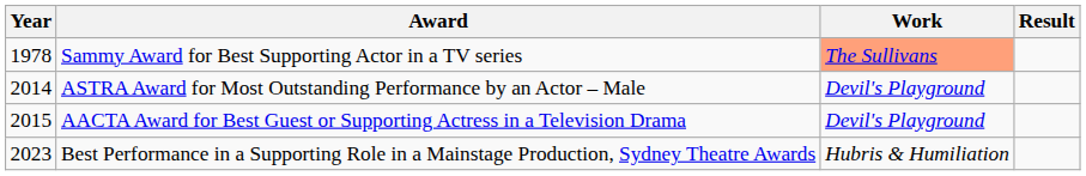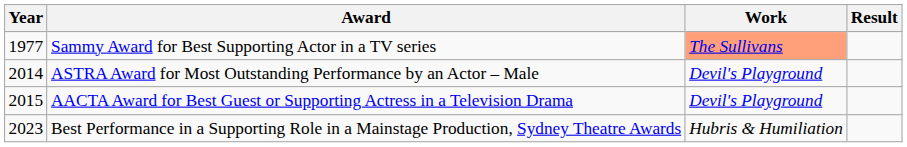Sammy Award for Best Supporting Actor in a TV series | Year: 1978 -> 1977
